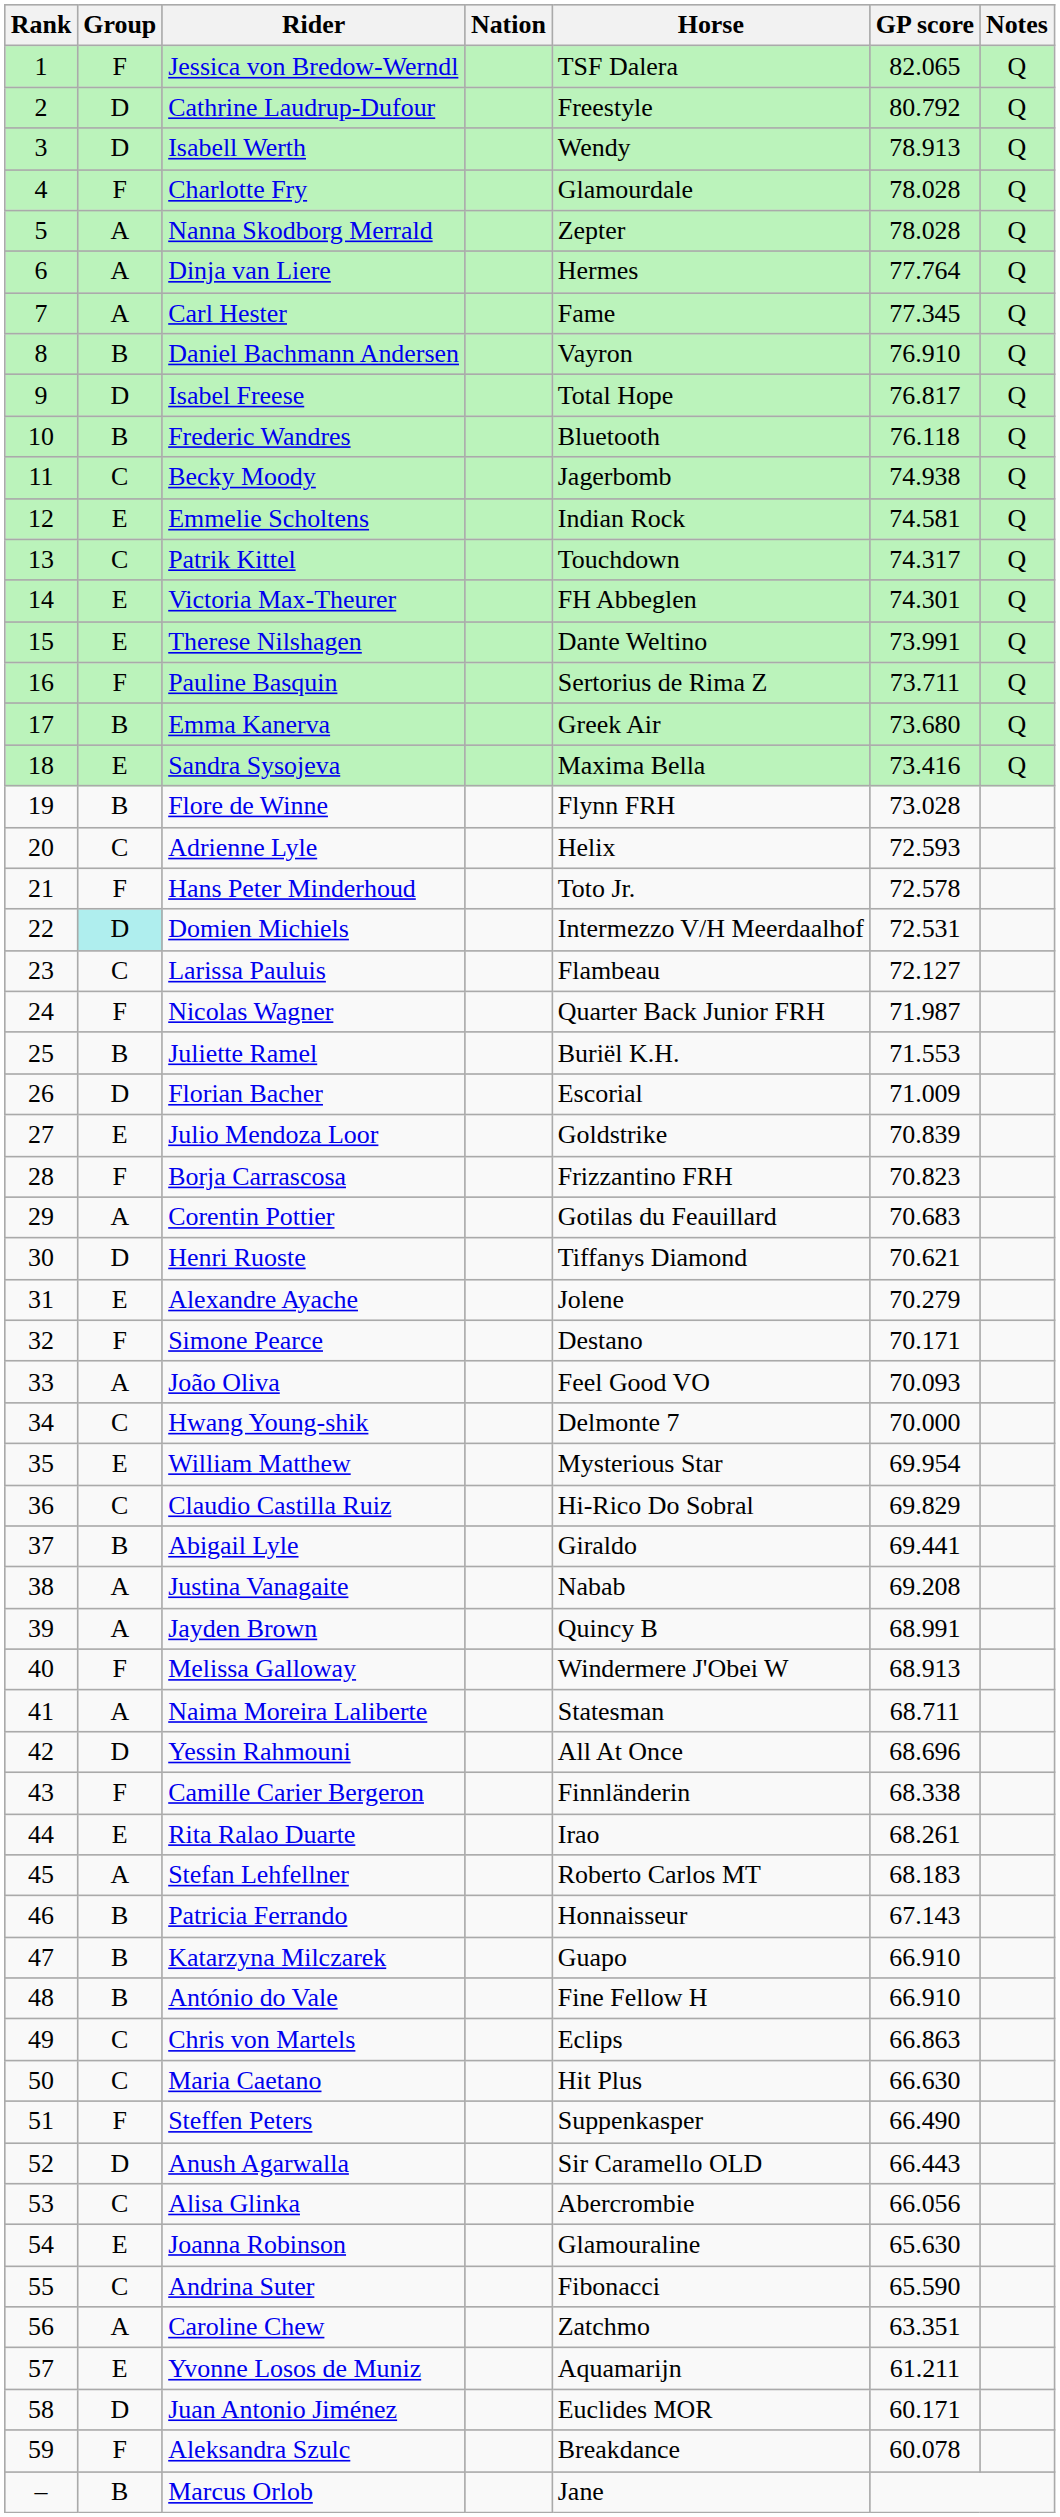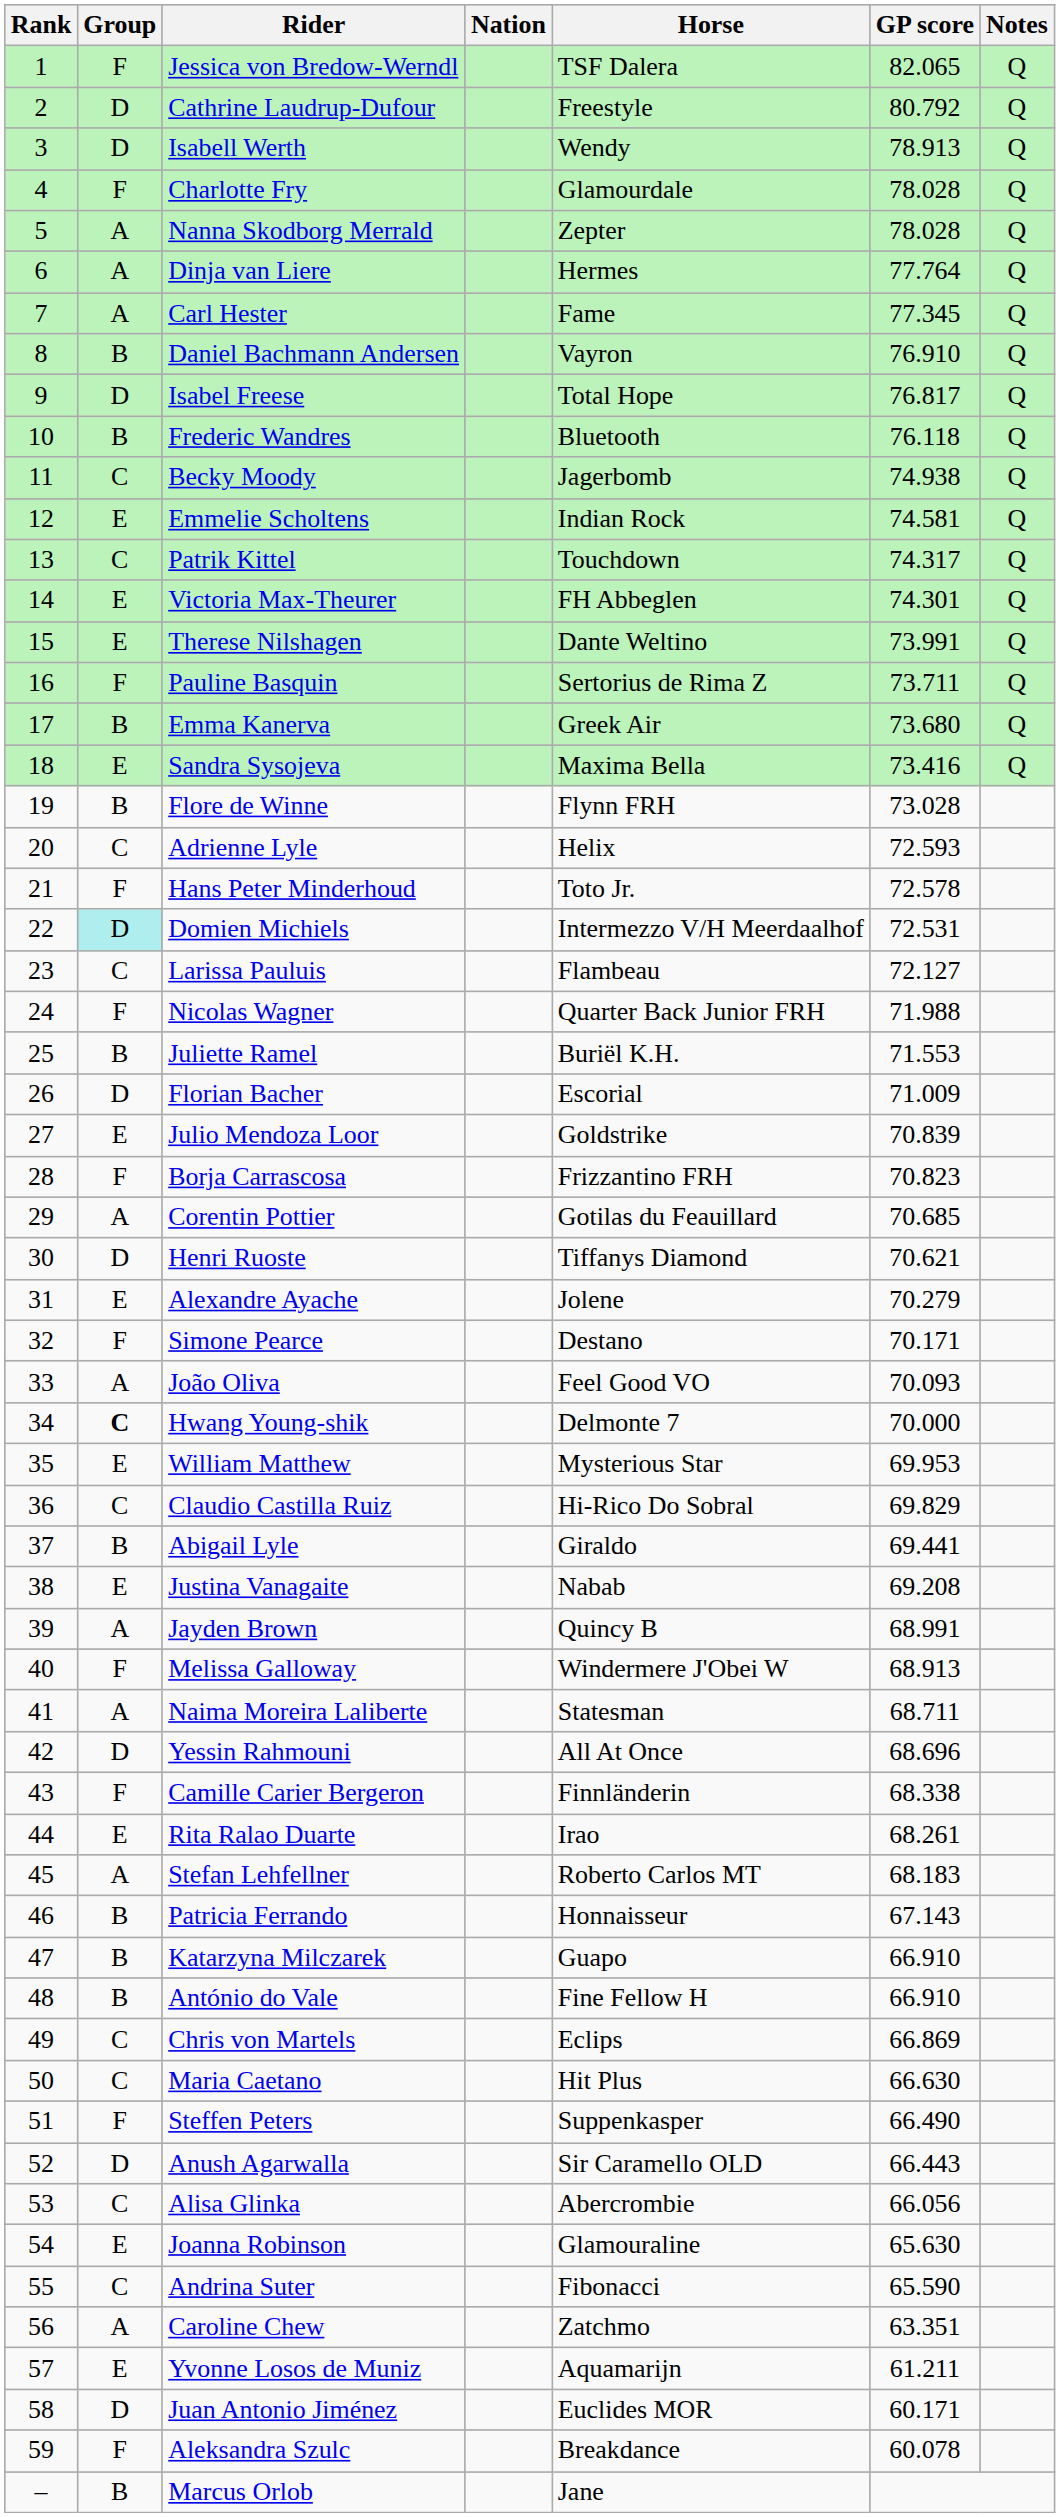Nicolas Wagner | GP score: 71.987 -> 71.988
Corentin Pottier | GP score: 70.683 -> 70.685
Hwang Young-shik | Group: normal -> bold
William Matthew | GP score: 69.954 -> 69.953
Justina Vanagaite | Group: A -> E
Chris von Martels | GP score: 66.863 -> 66.869
